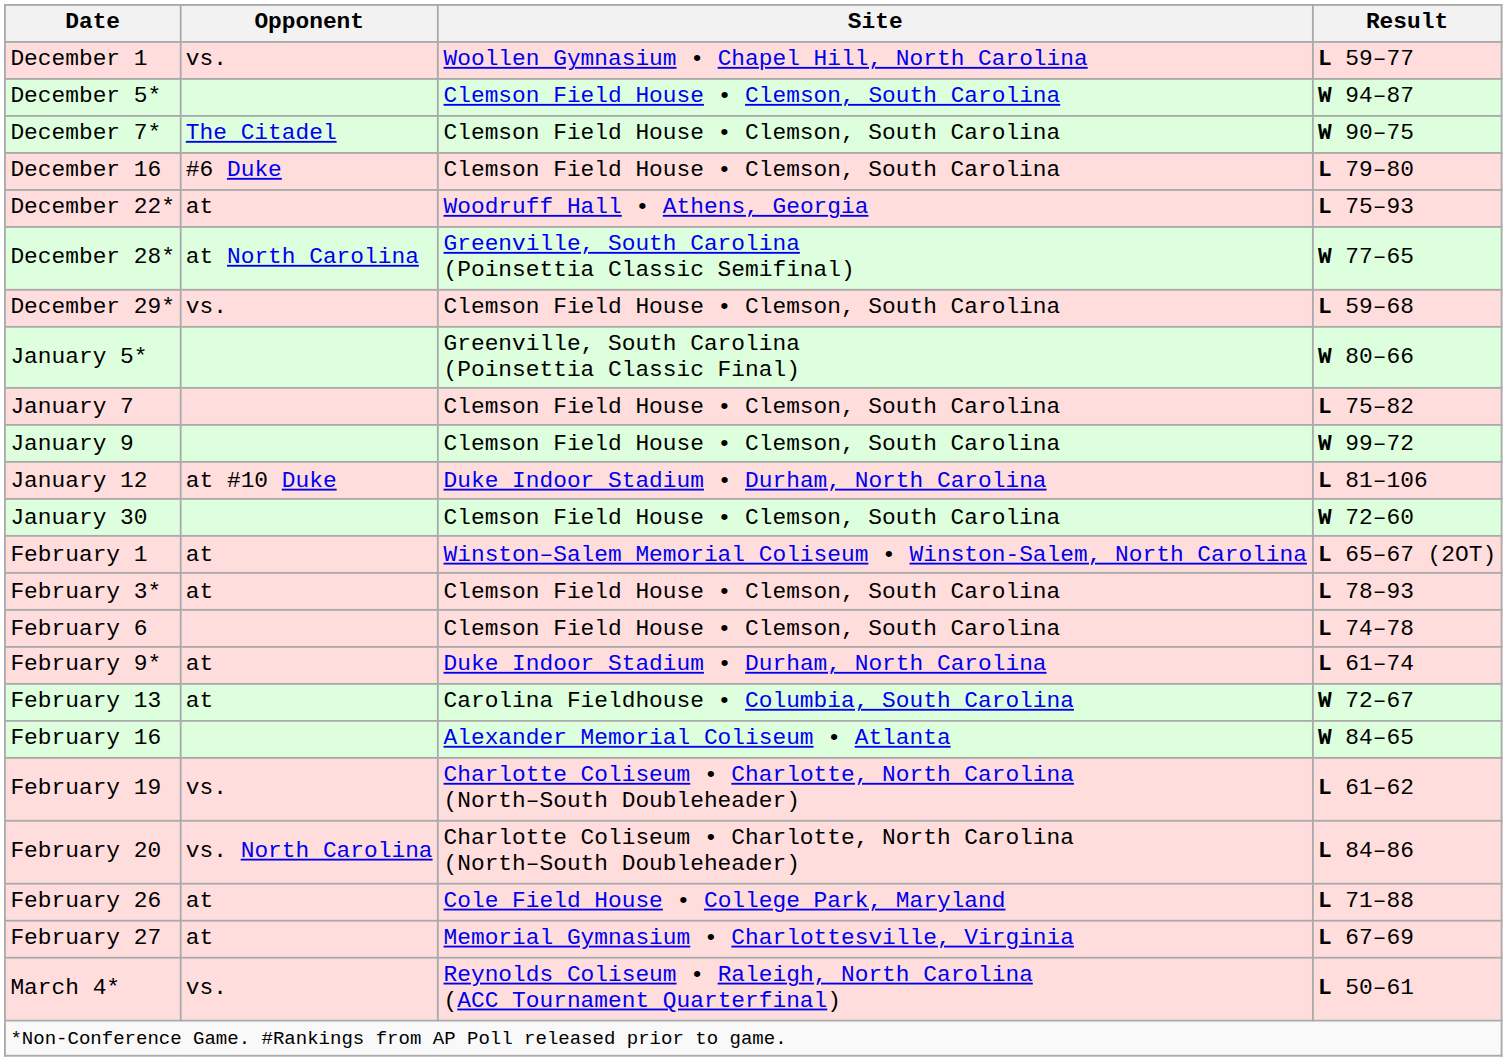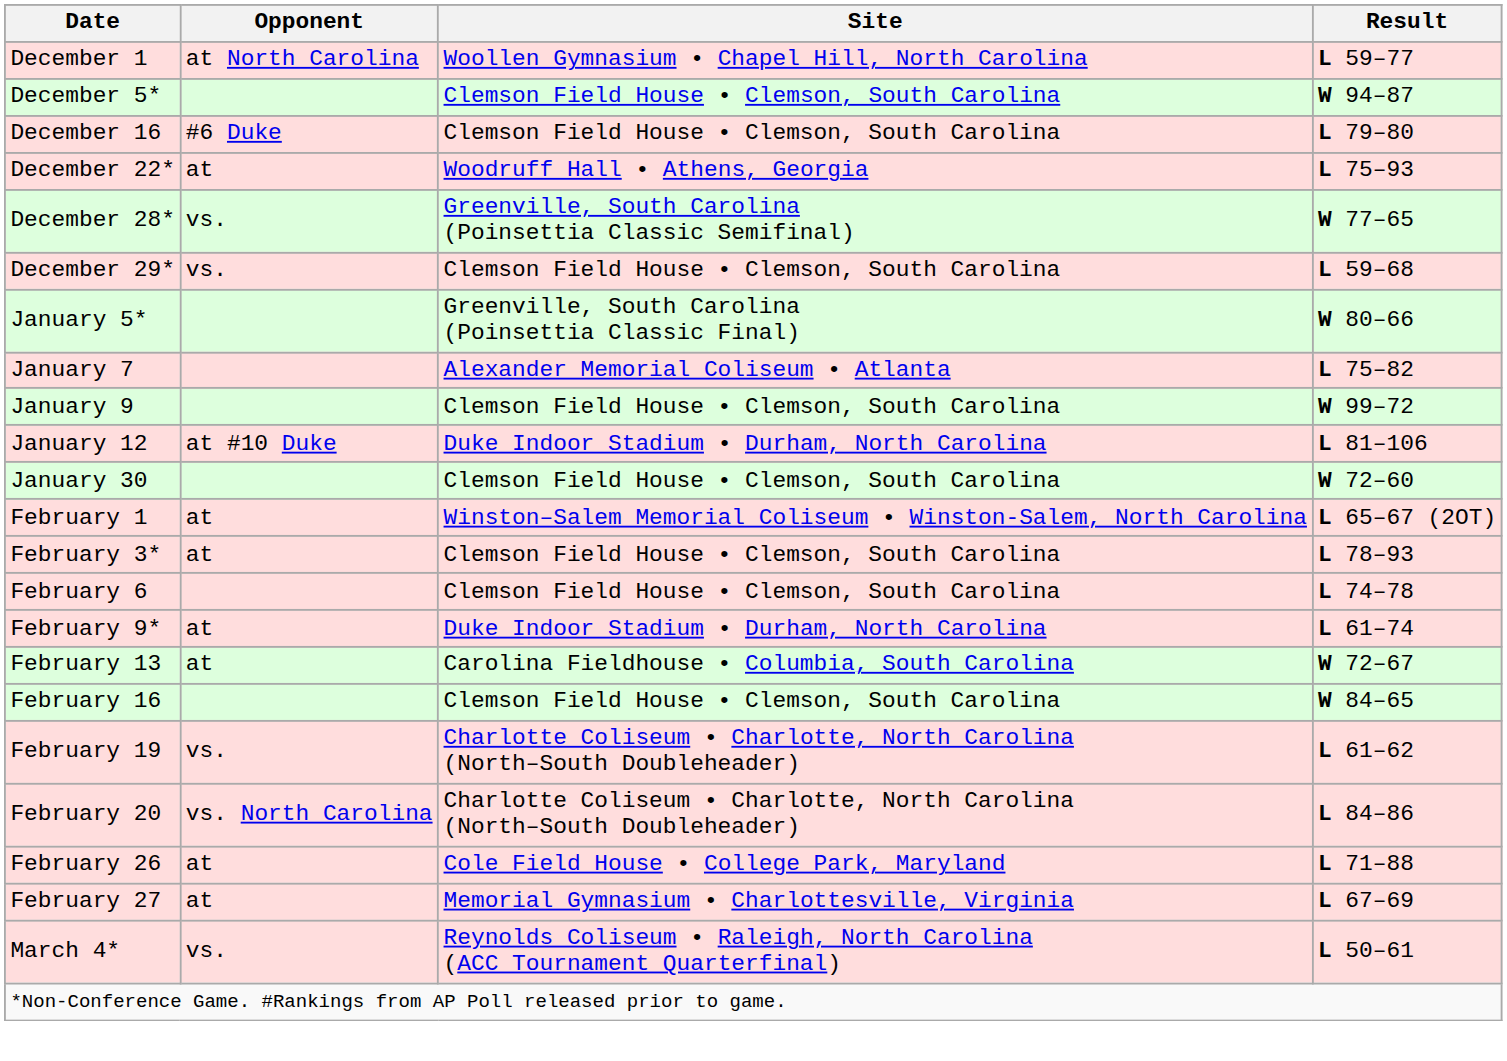December 1 | Opponent: vs. -> at North Carolina
- row: December 7* | The Citadel | Clemson Field House • Clemson, South Carolina | W 90–75
December 28* | Opponent: at North Carolina -> vs.
January 7 | Site: Clemson Field House • Clemson, South Carolina -> Alexander Memorial Coliseum • Atlanta
February 16 | Site: Alexander Memorial Coliseum • Atlanta -> Clemson Field House • Clemson, South Carolina
